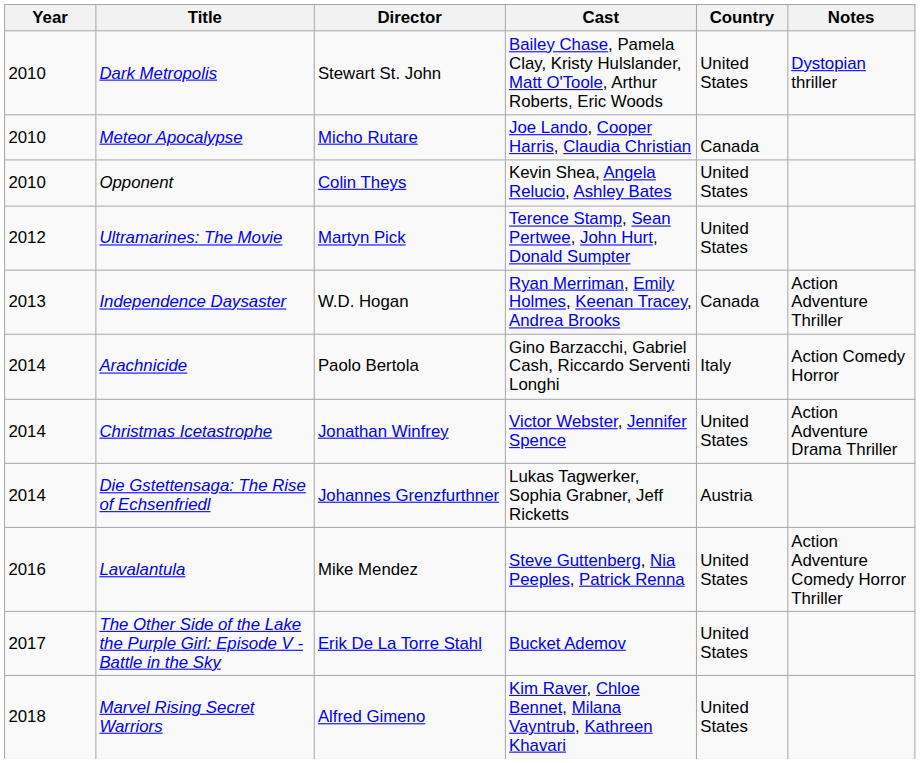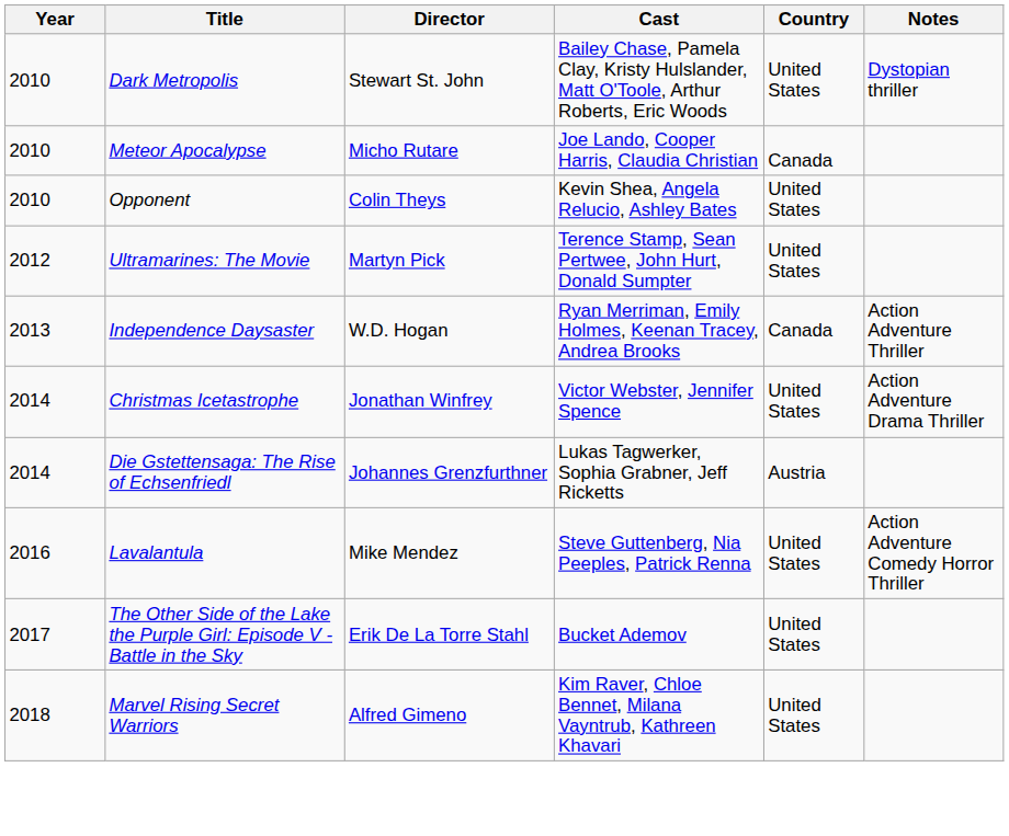- row: 2014 | Arachnicide | Paolo Bertola | Gino Barzacchi, Gabriel Cash, Riccardo Serventi Longhi | Italy | Action Comedy Horror
